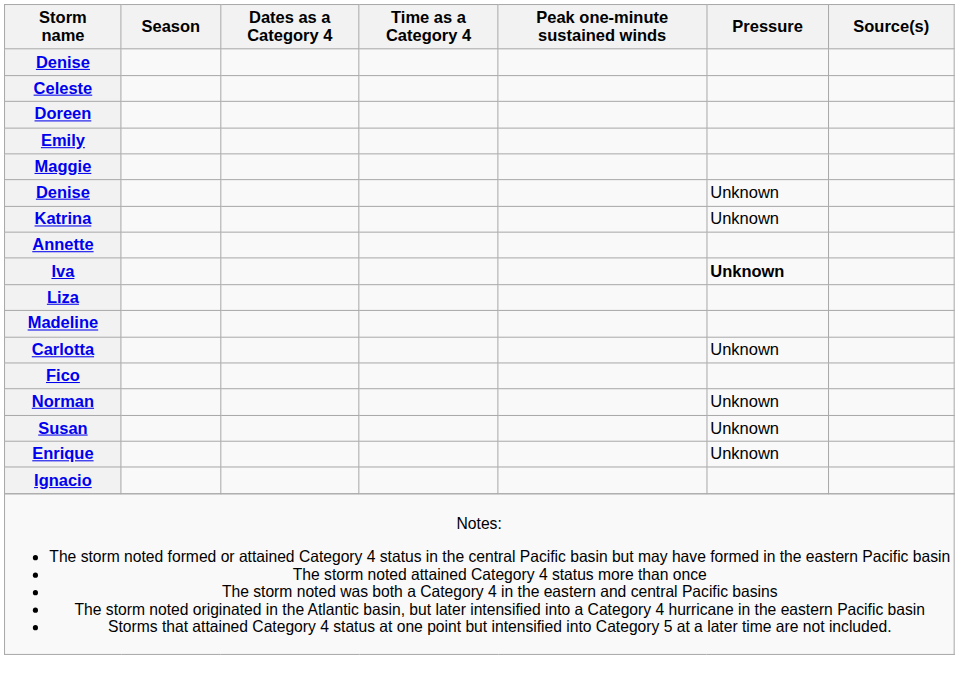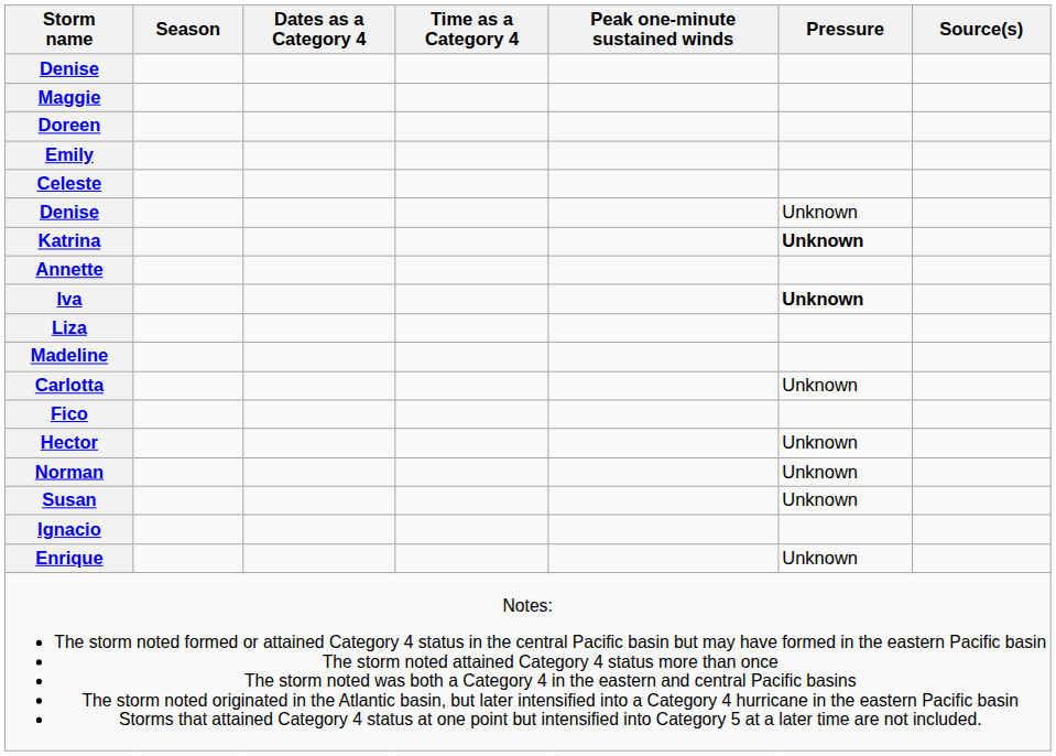rows swapped: Celeste <-> Maggie
Katrina | Pressure: normal -> bold
+ row: Hector | Unknown
rows swapped: Enrique <-> Ignacio
